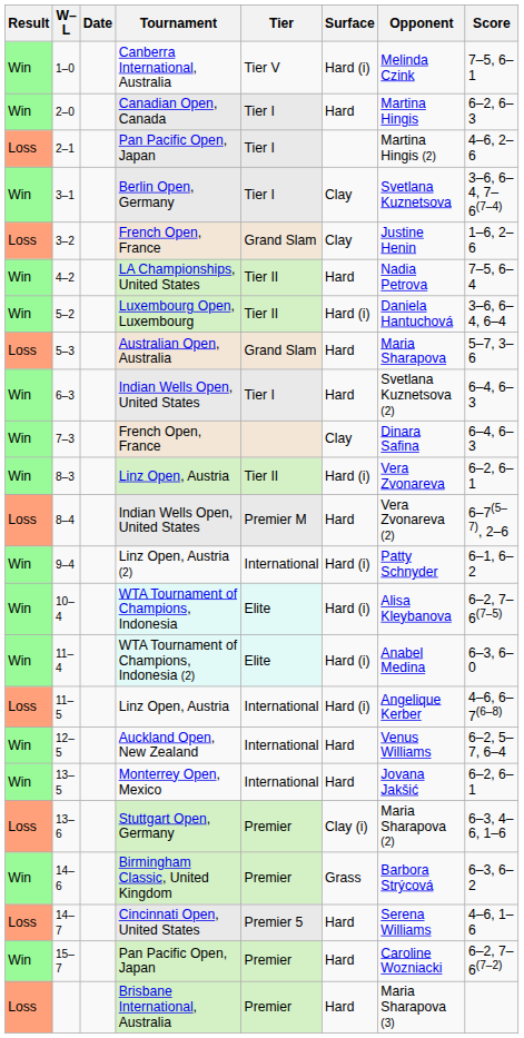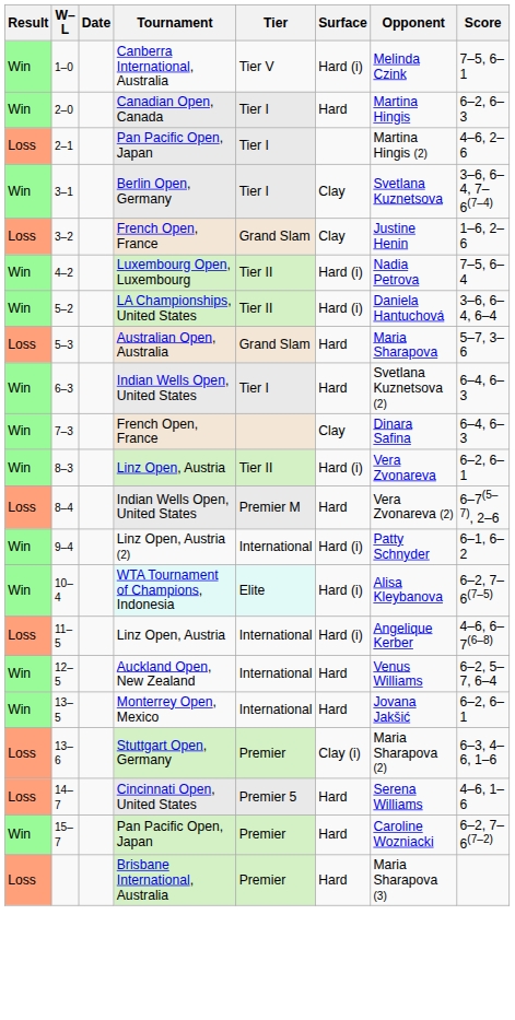4–2 | Tournament: LA Championships, United States -> Luxembourg Open, Luxembourg
4–2 | Surface: Hard -> Hard (i)
5–2 | Tournament: Luxembourg Open, Luxembourg -> LA Championships, United States
- row: Win | 11–4 | WTA Tournament of Champions, Indonesia (2) | Elite | Hard (i) | Anabel Medina | 6–3, 6–0
- row: Win | 14–6 | Birmingham Classic, United Kingdom | Premier | Grass | Barbora Strýcová | 6–3, 6–2
